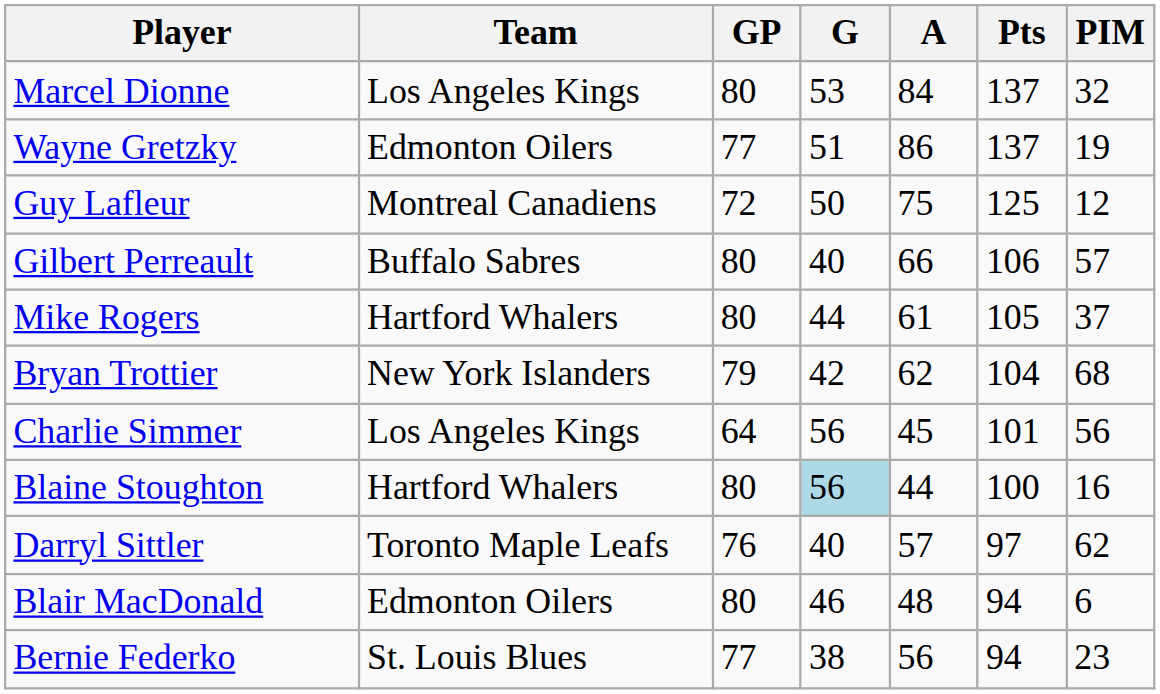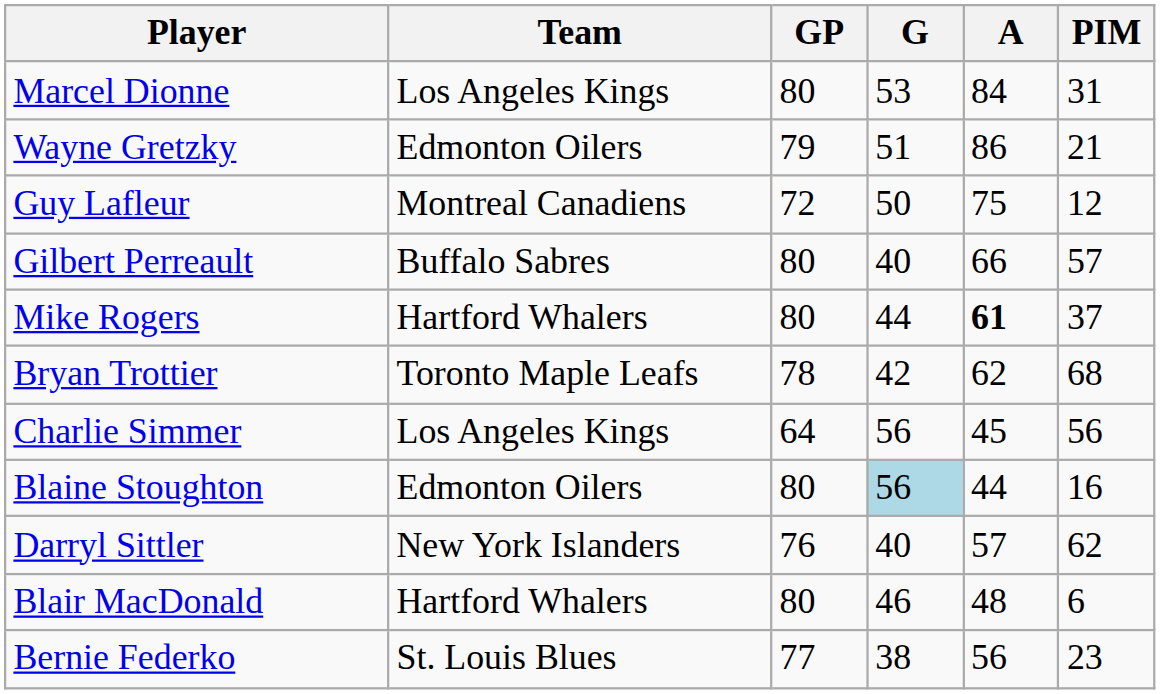- column: Pts | 137 | 137 | 125 | 106 | 105 | 104 | 101 | 100 | 97 | 94 | 94
Marcel Dionne | PIM: 32 -> 31
Wayne Gretzky | GP: 77 -> 79
Wayne Gretzky | PIM: 19 -> 21
Mike Rogers | A: normal -> bold
Bryan Trottier | Team: New York Islanders -> Toronto Maple Leafs
Bryan Trottier | GP: 79 -> 78
Blaine Stoughton | Team: Hartford Whalers -> Edmonton Oilers
Darryl Sittler | Team: Toronto Maple Leafs -> New York Islanders
Blair MacDonald | Team: Edmonton Oilers -> Hartford Whalers
